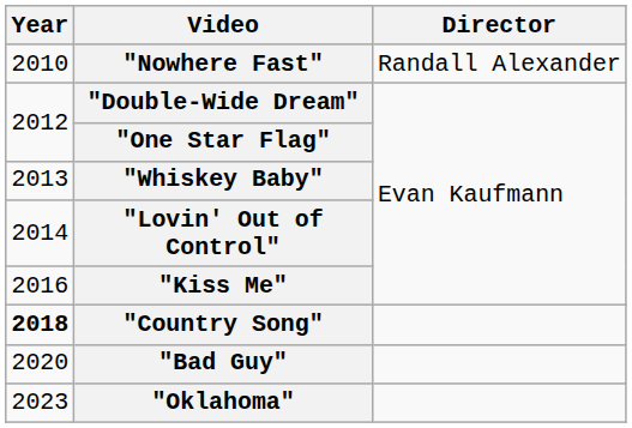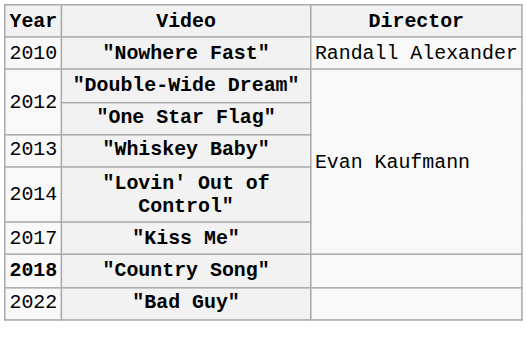"Kiss Me" | Year: 2016 -> 2017
"Bad Guy" | Year: 2020 -> 2022
- row: 2023 | "Oklahoma"
